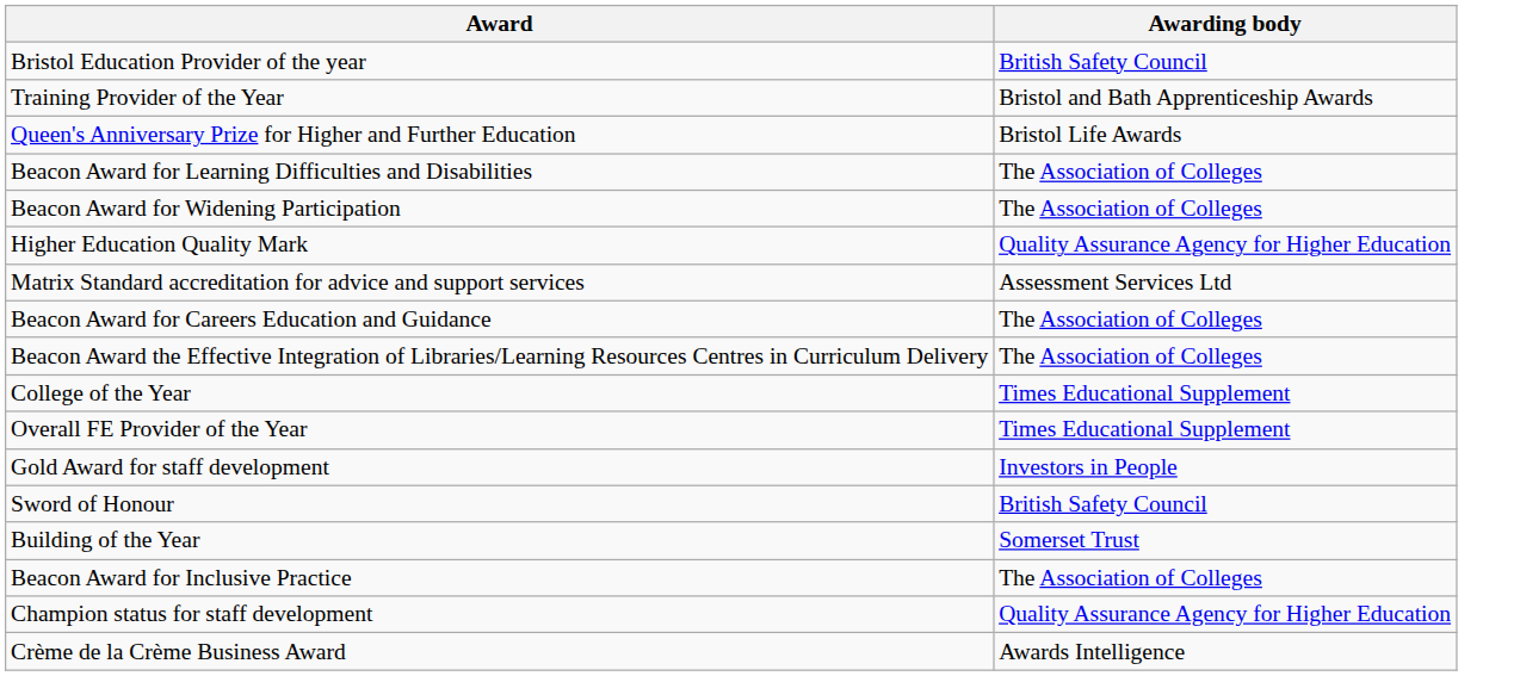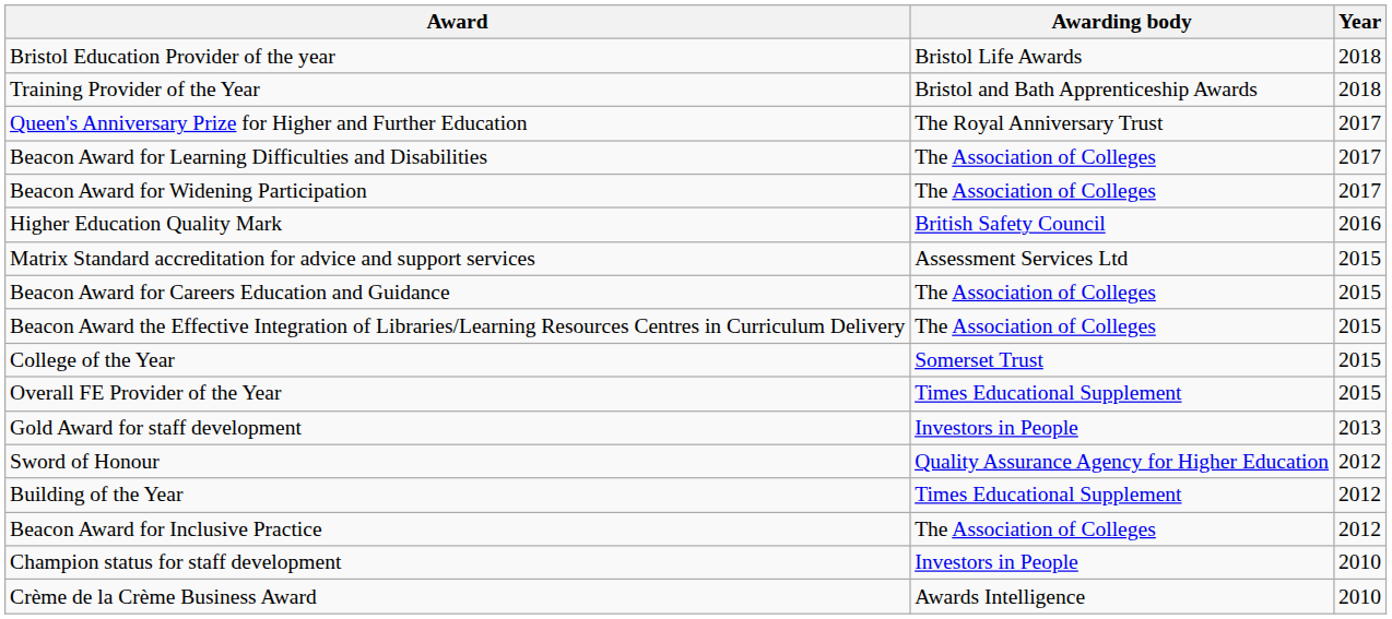+ column: Year | 2018 | 2018 | 2017 | 2017 | 2017 | 2016 | 2015 | 2015 | 2015 | 2015 | 2015 | 2013 | 2012 | 2012 | 2012 | 2010 | 2010
Bristol Education Provider of the year | Awarding body: British Safety Council -> Bristol Life Awards
Queen's Anniversary Prize for Higher and Further Education | Awarding body: Bristol Life Awards -> The Royal Anniversary Trust
Higher Education Quality Mark | Awarding body: Quality Assurance Agency for Higher Education -> British Safety Council
College of the Year | Awarding body: Times Educational Supplement -> Somerset Trust
Sword of Honour | Awarding body: British Safety Council -> Quality Assurance Agency for Higher Education
Building of the Year | Awarding body: Somerset Trust -> Times Educational Supplement
Champion status for staff development | Awarding body: Quality Assurance Agency for Higher Education -> Investors in People
